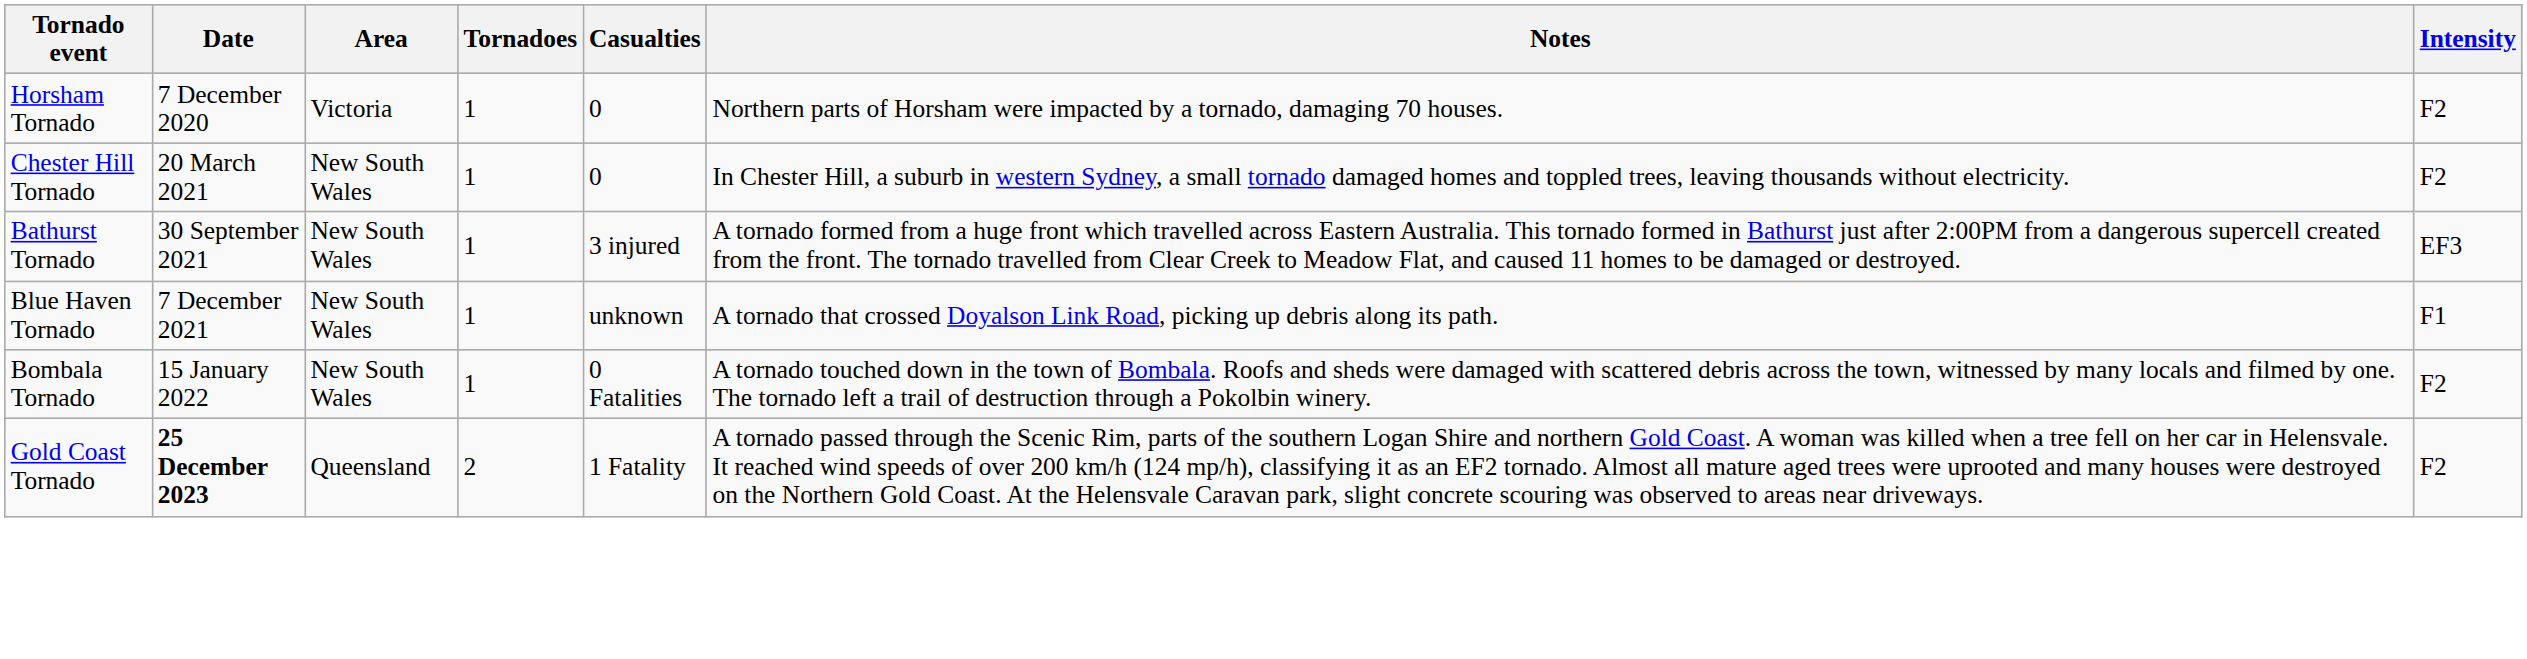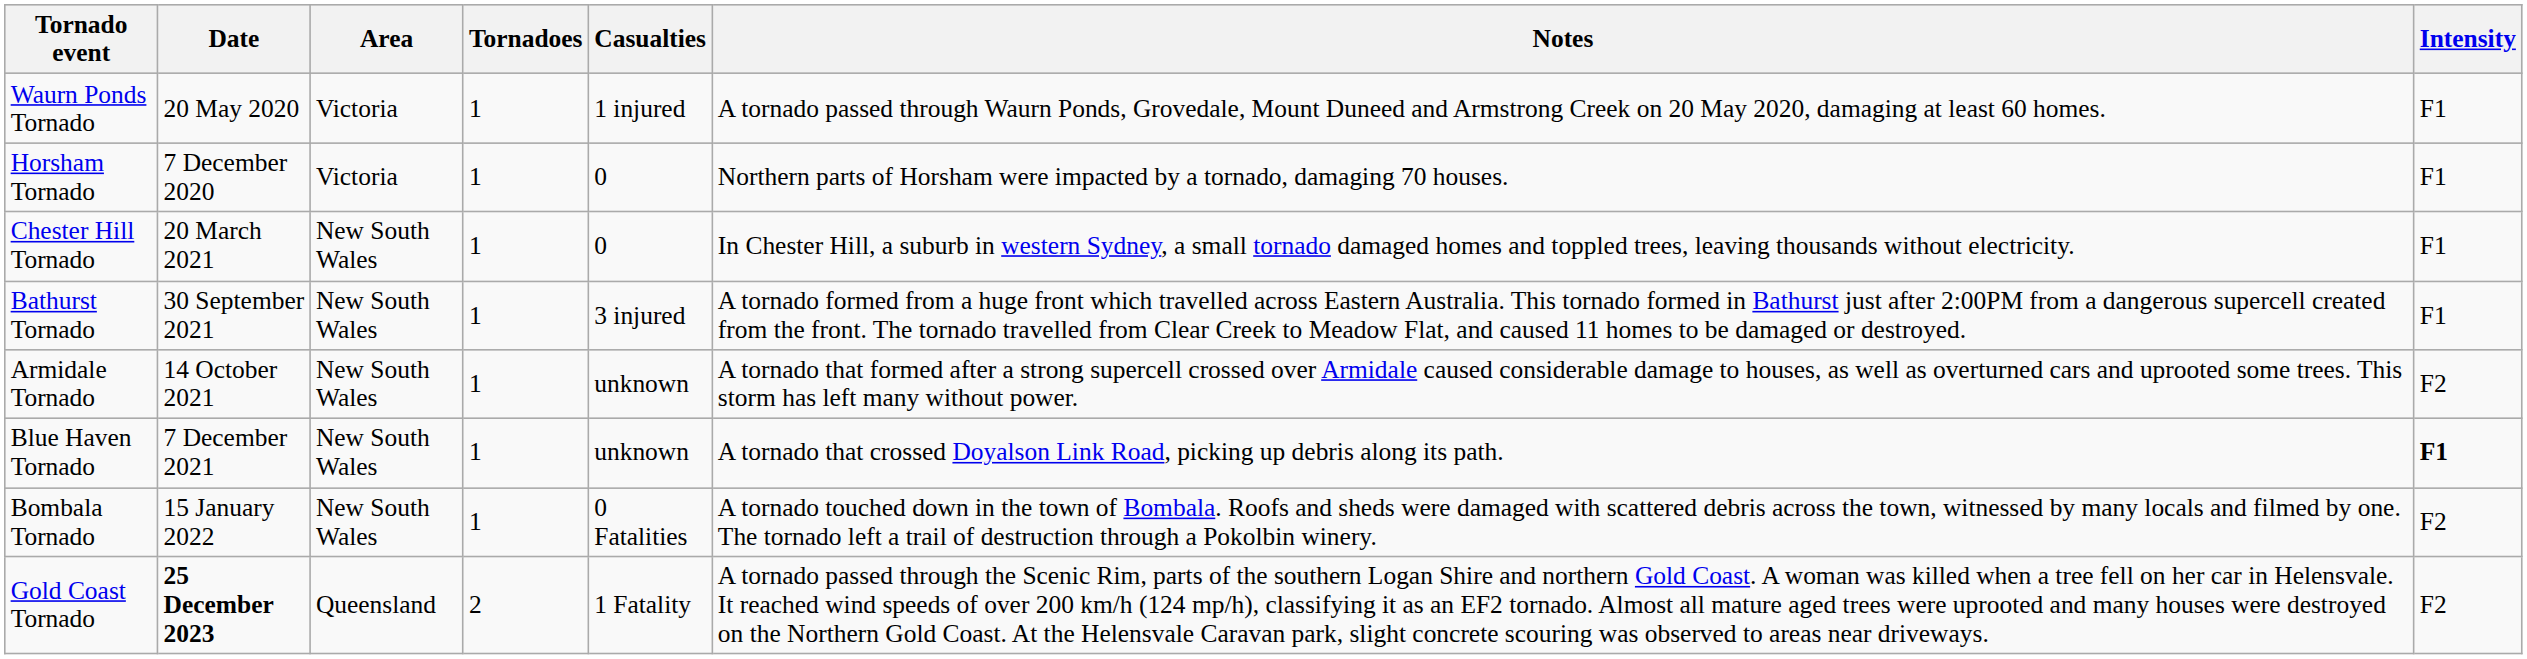+ row: Waurn Ponds Tornado | 20 May 2020 | Victoria | 1 | 1 injured | A tornado passed through Waurn Ponds, Grovedale, Mount Duneed and Armstrong Creek on 20 May 2020, damaging at least 60 homes. | F1
Horsham Tornado | Intensity: F2 -> F1
Chester Hill Tornado | Intensity: F2 -> F1
Bathurst Tornado | Intensity: EF3 -> F1
+ row: Armidale Tornado | 14 October 2021 | New South Wales | 1 | unknown | A tornado that formed after a strong supercell crossed over Armidale caused considerable damage to houses, as well as overturned cars and uprooted some trees. This storm has left many without power. | F2
Blue Haven Tornado | Intensity: normal -> bold
